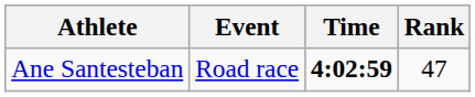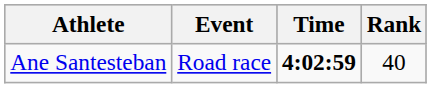Ane Santesteban | Rank: 47 -> 40
